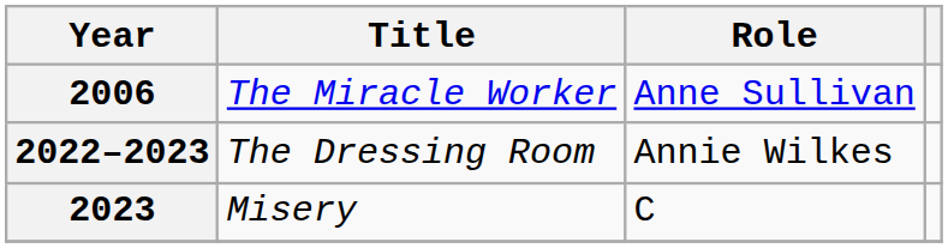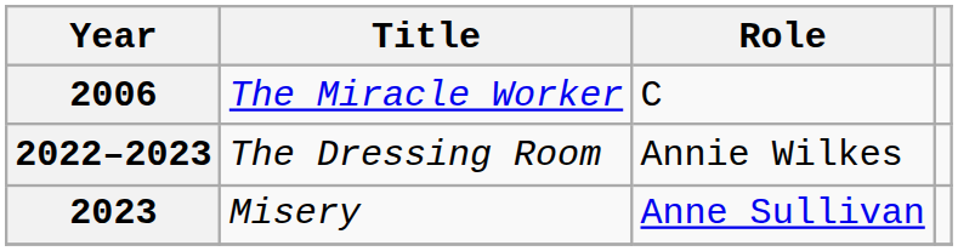2006 | Role: Anne Sullivan -> C
2023 | Role: C -> Anne Sullivan
